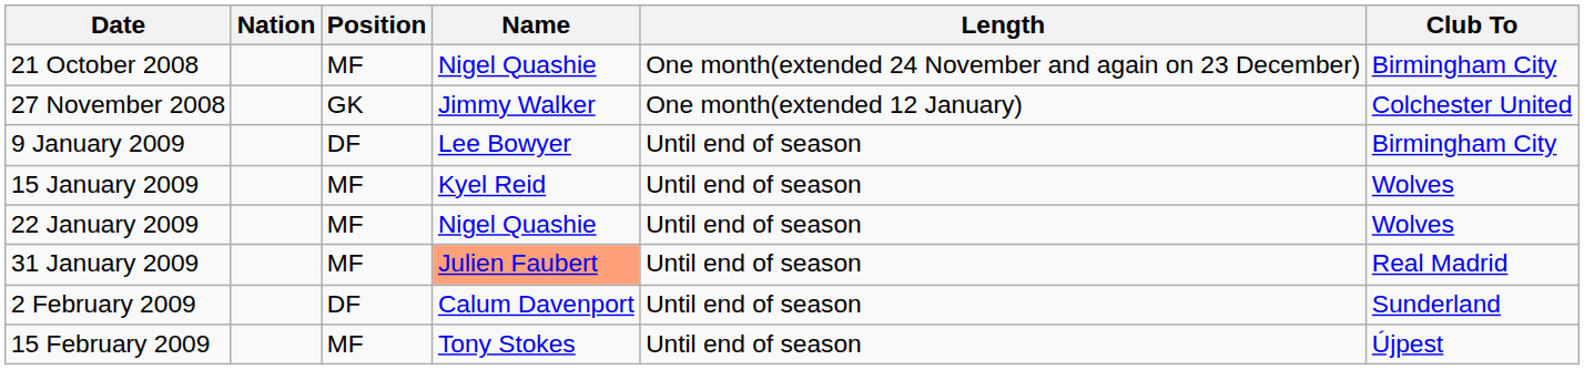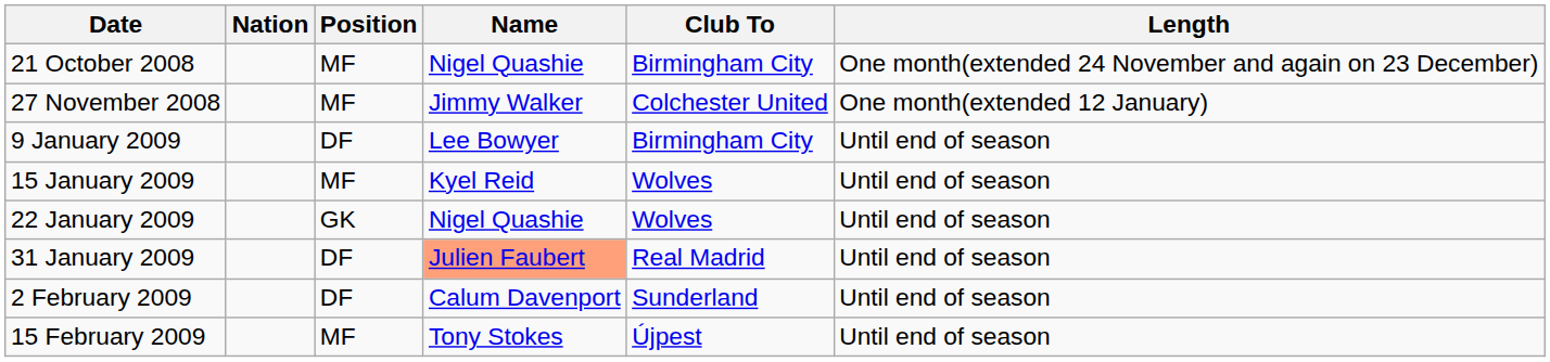columns swapped: Club To <-> Length
27 November 2008 | Position: GK -> MF
22 January 2009 | Position: MF -> GK
31 January 2009 | Position: MF -> DF
